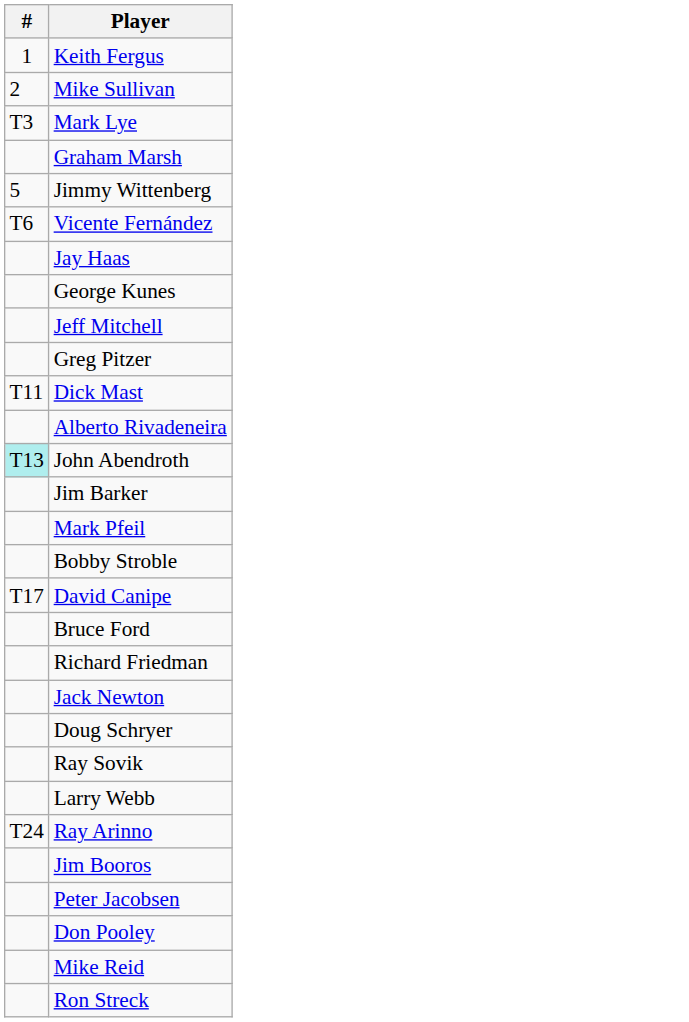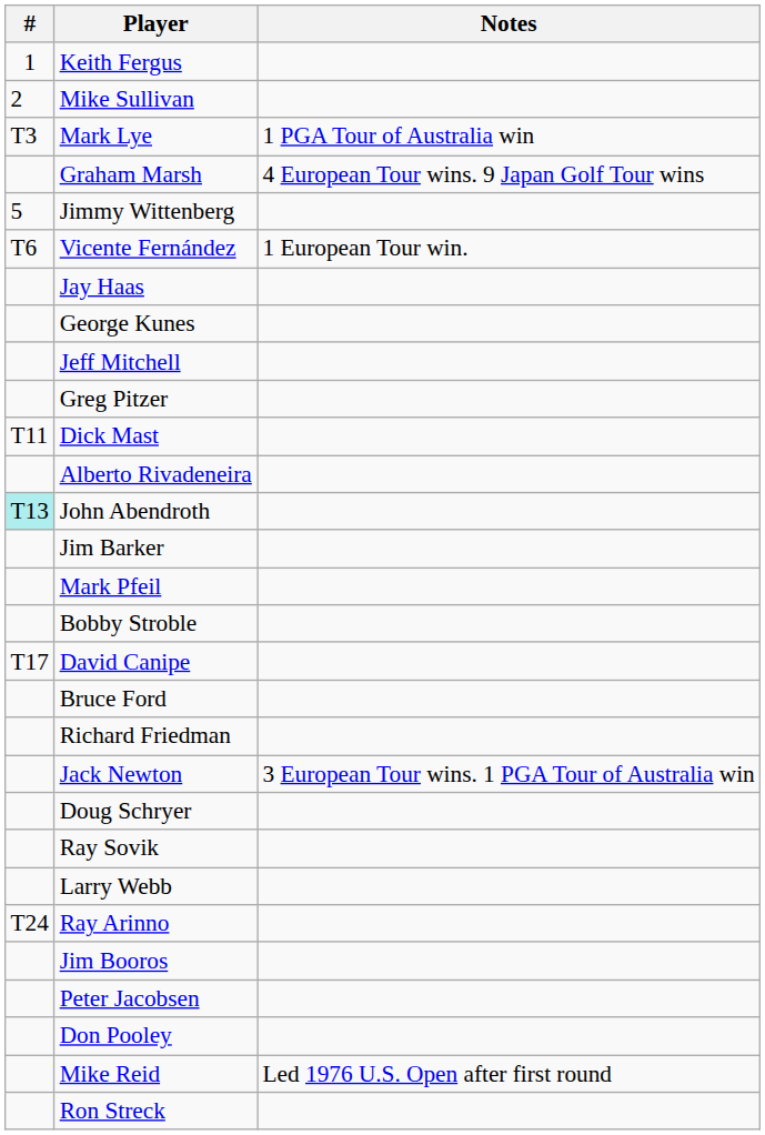+ column: Notes | 1 PGA Tour of Australia win | 4 European Tour wins. 9 Japan Golf Tour wins | 1 European Tour win. | 3 European Tour wins. 1 PGA Tour of Australia win | Led 1976 U.S. Open after first round
